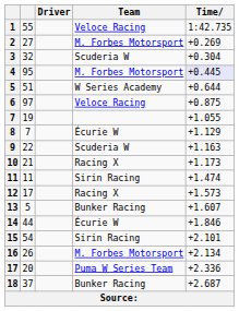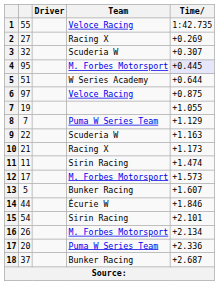2 | Team: M. Forbes Motorsport -> Racing X
3 | Time: +0.304 -> +0.307
8 | Team: Écurie W -> Puma W Series Team
12 | Team: Racing X -> M. Forbes Motorsport
